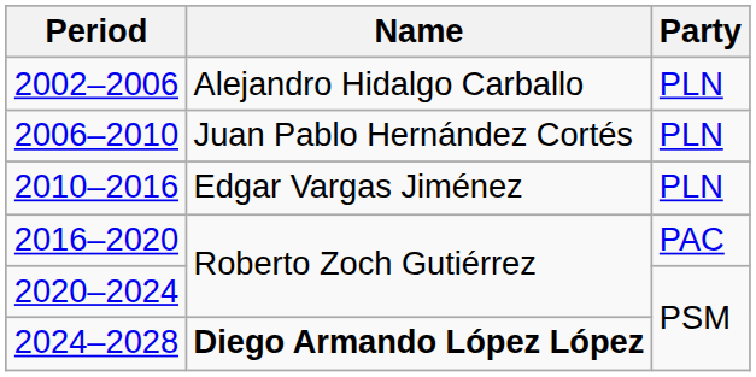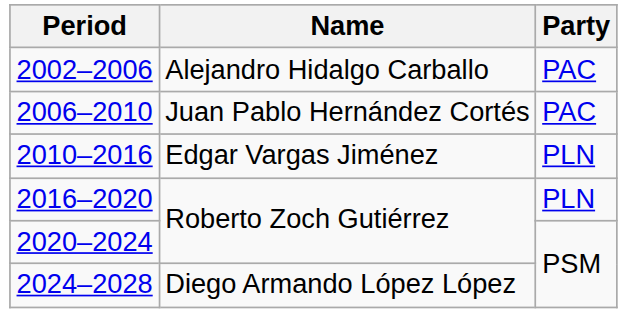2002–2006 | Party: PLN -> PAC
2006–2010 | Party: PLN -> PAC
2016–2020 | Party: PAC -> PLN
2024–2028 | Name: bold -> normal
